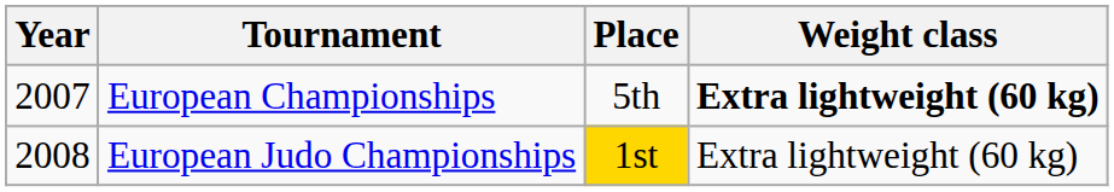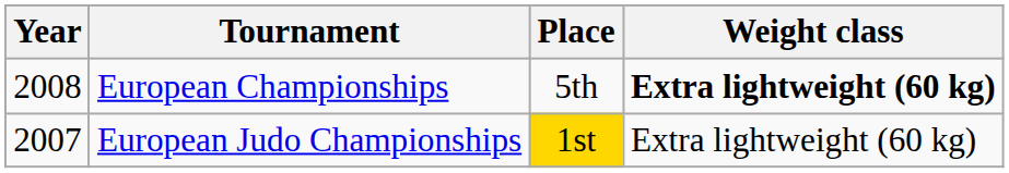European Championships | Year: 2007 -> 2008
European Judo Championships | Year: 2008 -> 2007
